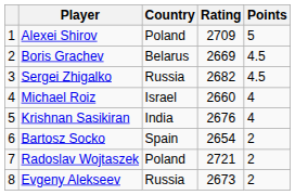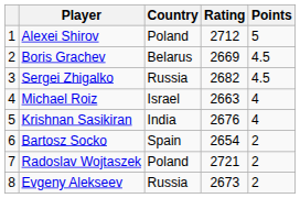Alexei Shirov | Rating: 2709 -> 2712
Michael Roiz | Rating: 2660 -> 2663
